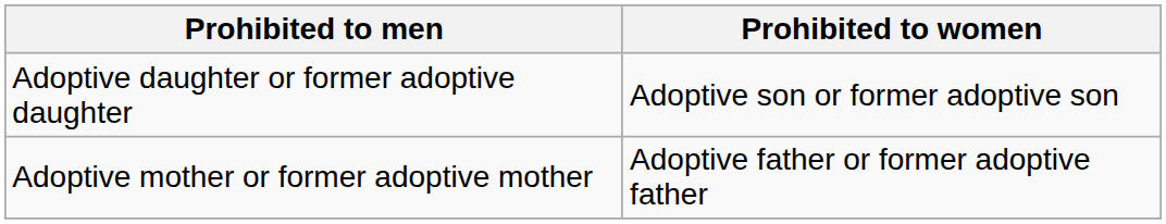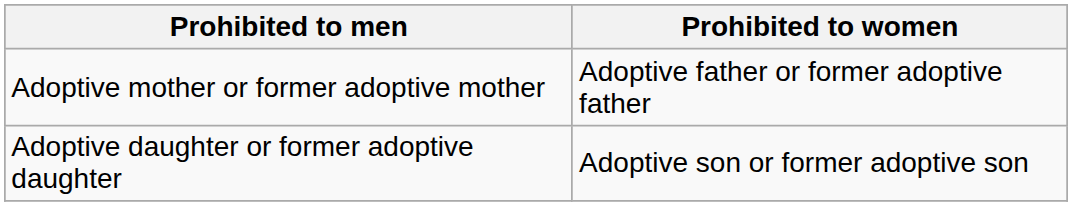rows swapped: Adoptive mother or former adoptive mother <-> Adoptive daughter or former adoptive daughter
